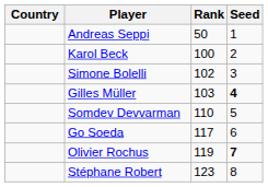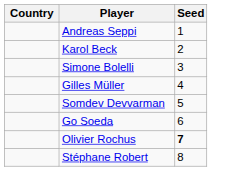- column: Rank | 50 | 100 | 102 | 103 | 110 | 117 | 119 | 123
Gilles Müller | Seed: bold -> normal
